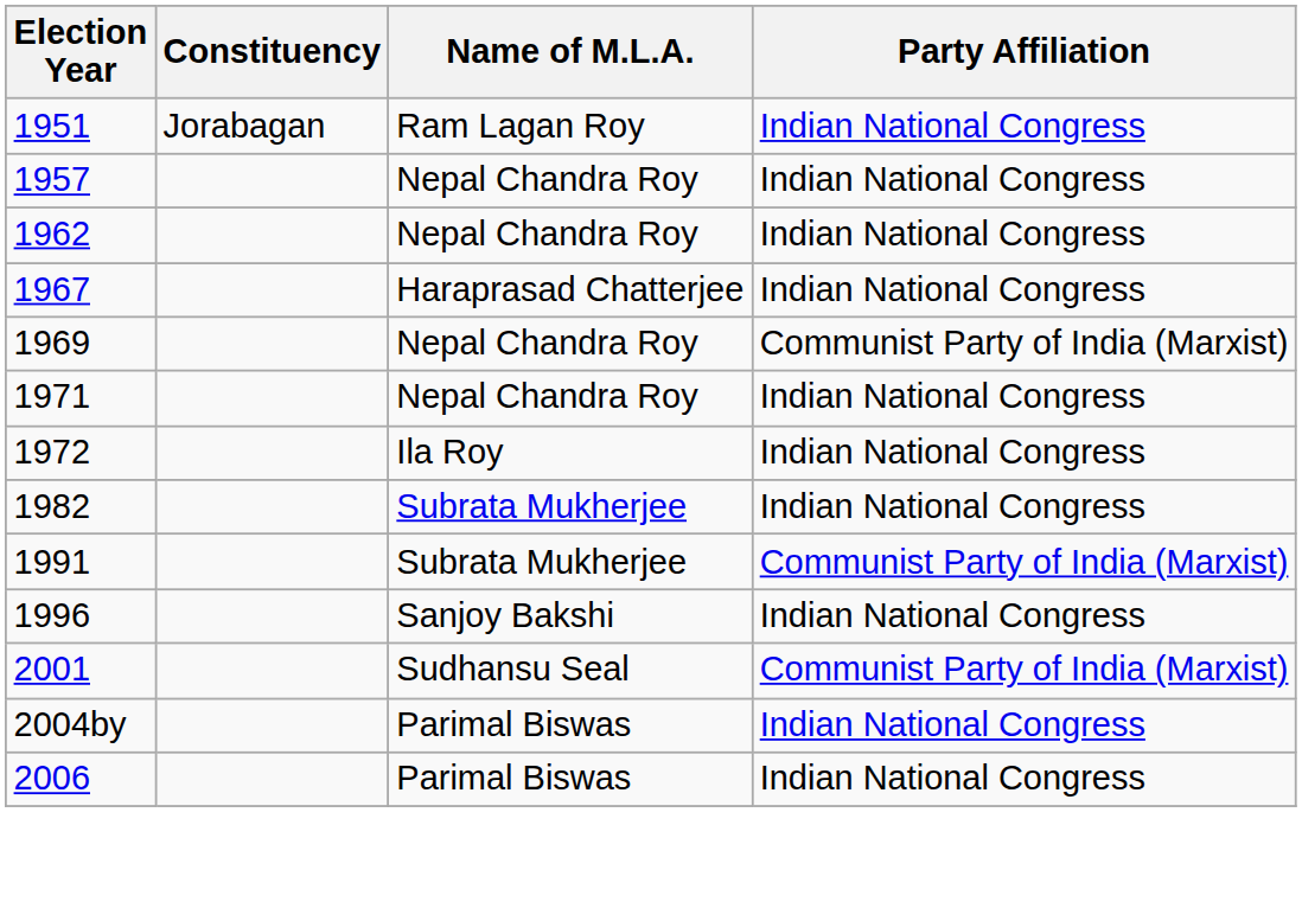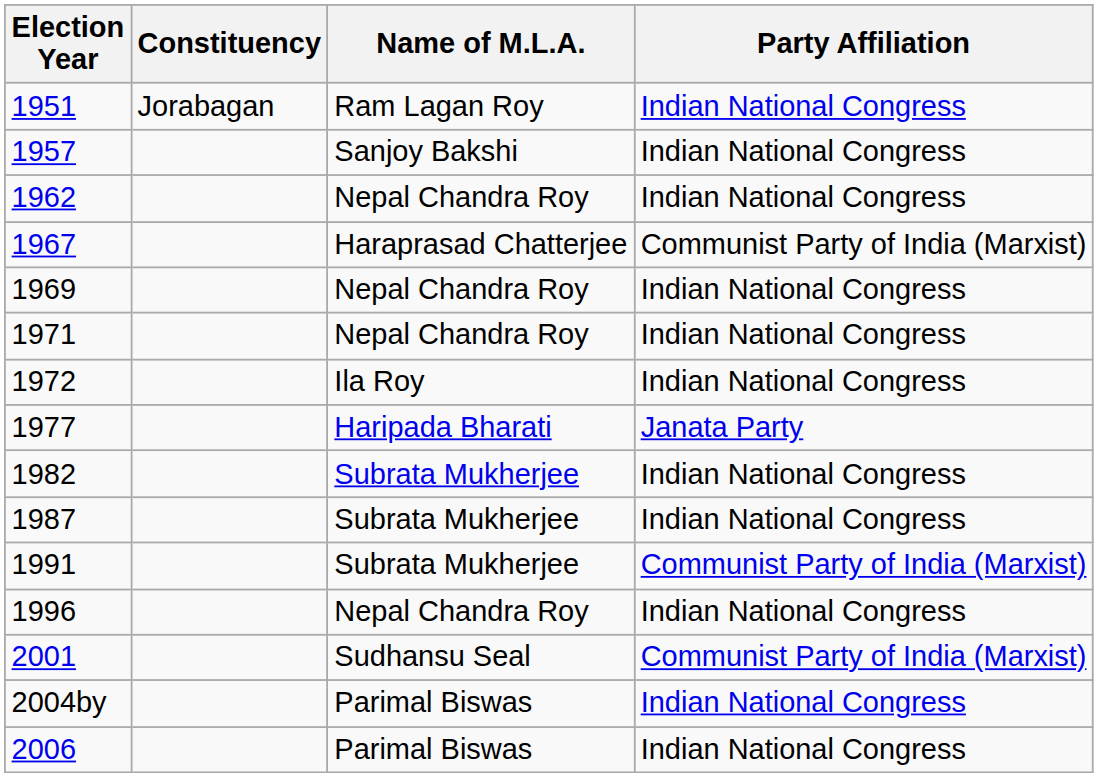1957 | Name of M.L.A.: Nepal Chandra Roy -> Sanjoy Bakshi
1967 | Party Affiliation: Indian National Congress -> Communist Party of India (Marxist)
1969 | Party Affiliation: Communist Party of India (Marxist) -> Indian National Congress
+ row: 1977 | Haripada Bharati | Janata Party
+ row: 1987 | Subrata Mukherjee | Indian National Congress
1996 | Name of M.L.A.: Sanjoy Bakshi -> Nepal Chandra Roy
